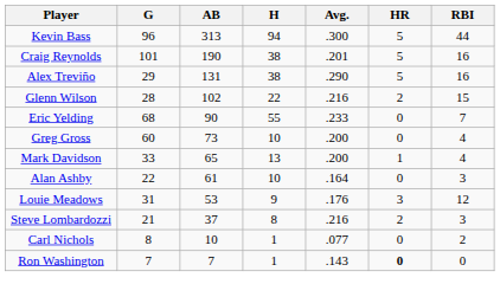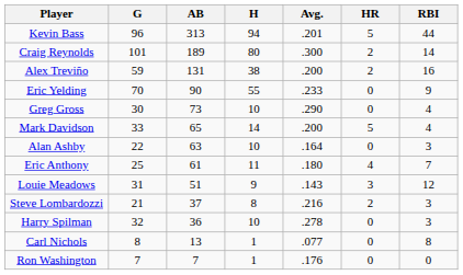Kevin Bass | Avg.: .300 -> .201
Craig Reynolds | AB: 190 -> 189
Craig Reynolds | H: 38 -> 80
Craig Reynolds | Avg.: .201 -> .300
Craig Reynolds | HR: 5 -> 2
Craig Reynolds | RBI: 16 -> 14
Alex Treviño | G: 29 -> 59
Alex Treviño | Avg.: .290 -> .200
Alex Treviño | HR: 5 -> 2
- row: Glenn Wilson | 28 | 102 | 22 | .216 | 2 | 15
Eric Yelding | G: 68 -> 70
Eric Yelding | RBI: 7 -> 9
Greg Gross | G: 60 -> 30
Greg Gross | Avg.: .200 -> .290
Mark Davidson | H: 13 -> 14
Mark Davidson | HR: 1 -> 5
Alan Ashby | AB: 61 -> 63
+ row: Eric Anthony | 25 | 61 | 11 | .180 | 4 | 7
Louie Meadows | AB: 53 -> 51
Louie Meadows | Avg.: .176 -> .143
+ row: Harry Spilman | 32 | 36 | 10 | .278 | 0 | 3
Carl Nichols | AB: 10 -> 13
Carl Nichols | RBI: 2 -> 8
Ron Washington | Avg.: .143 -> .176
Ron Washington | HR: bold -> normal
